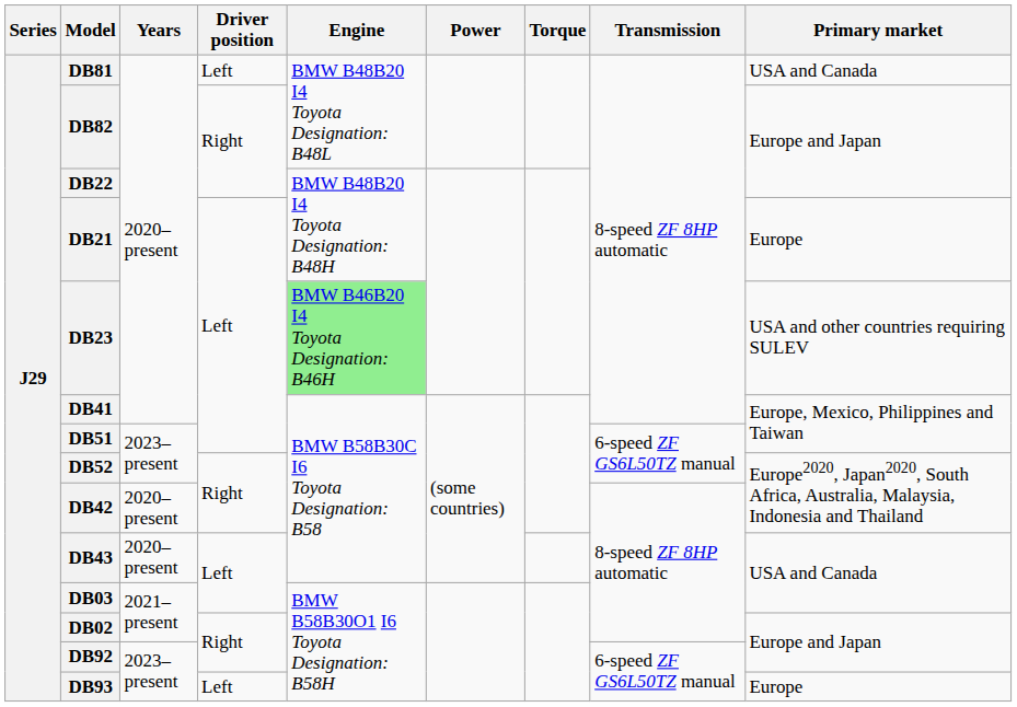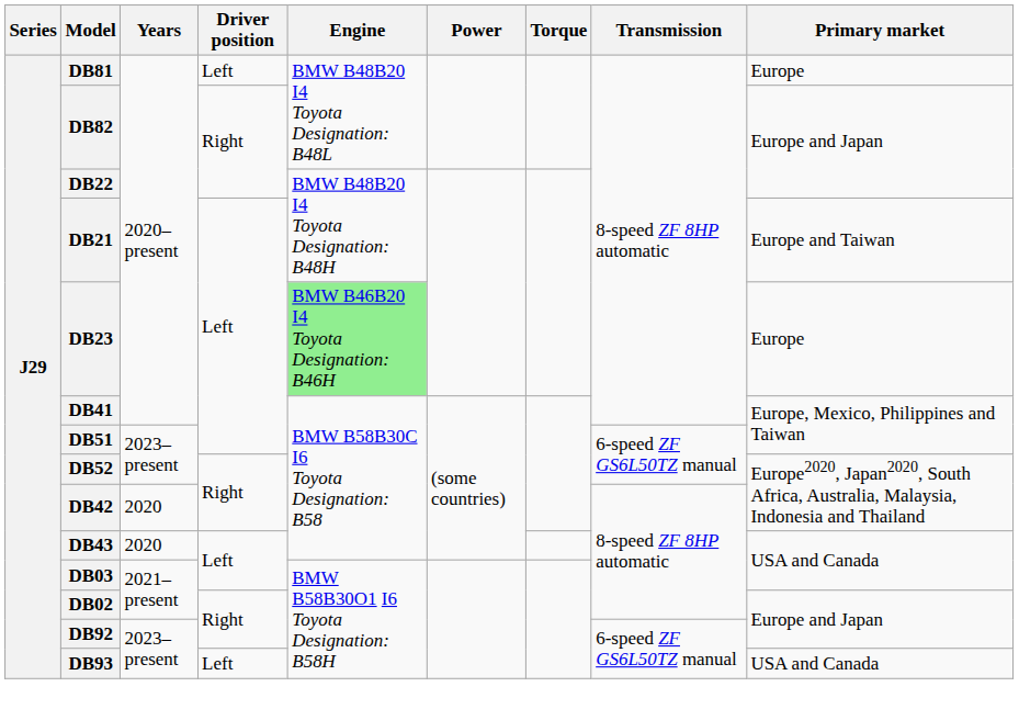DB81 | Primary market: USA and Canada -> Europe
DB21 | Primary market: Europe -> Europe and Taiwan
DB23 | Primary market: USA and other countries requiring SULEV -> Europe
DB42 | Years: 2020–present -> 2020
DB43 | Years: 2020–present -> 2020
DB93 | Primary market: Europe -> USA and Canada
